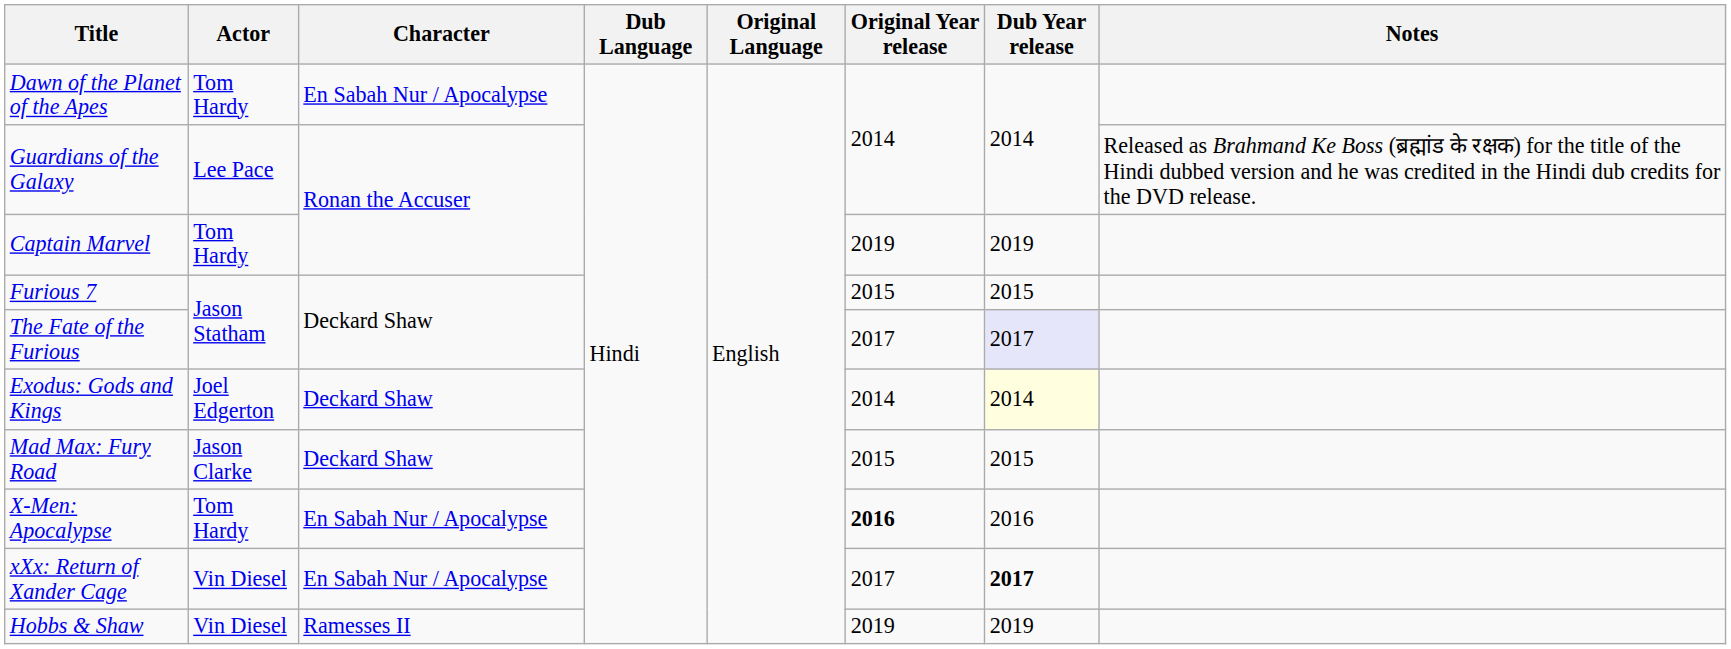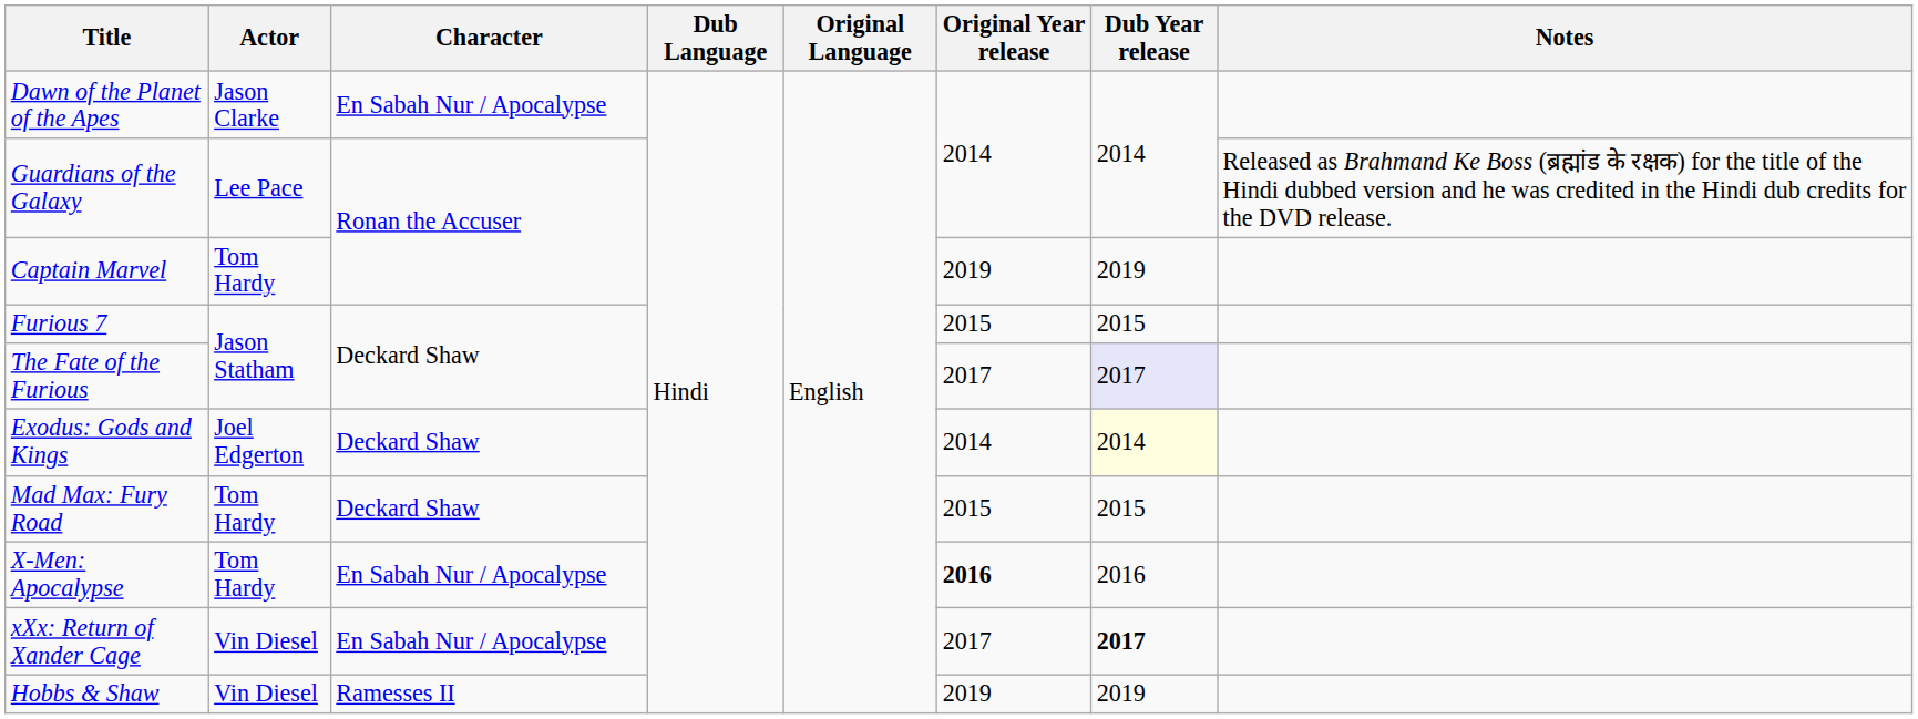Dawn of the Planet of the Apes | Actor: Tom Hardy -> Jason Clarke
Mad Max: Fury Road | Actor: Jason Clarke -> Tom Hardy
